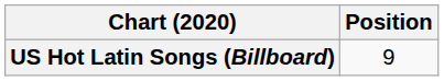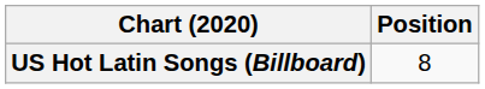US Hot Latin Songs (Billboard) | Position: 9 -> 8
